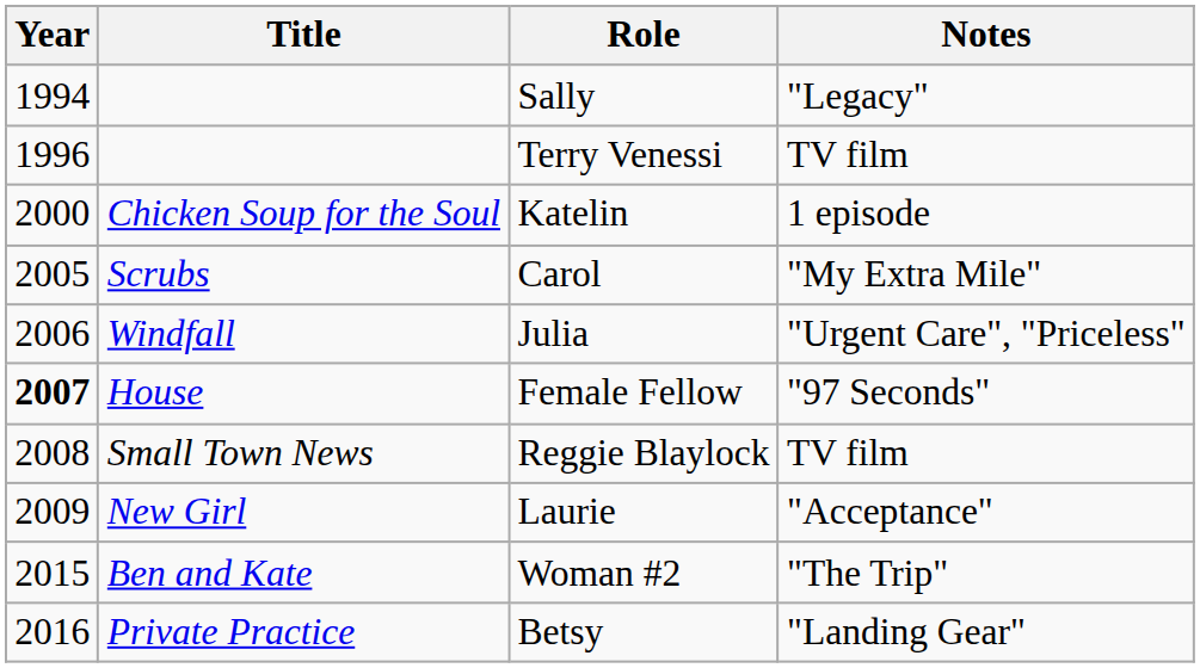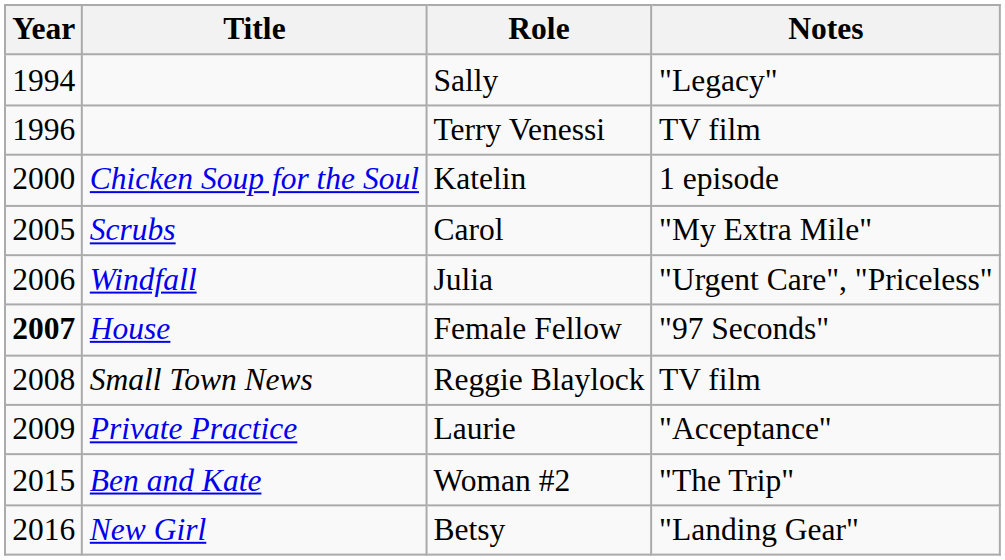Laurie | Title: New Girl -> Private Practice
Betsy | Title: Private Practice -> New Girl
